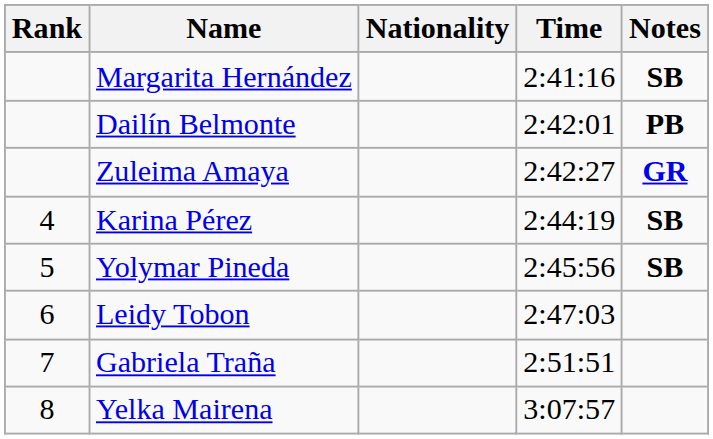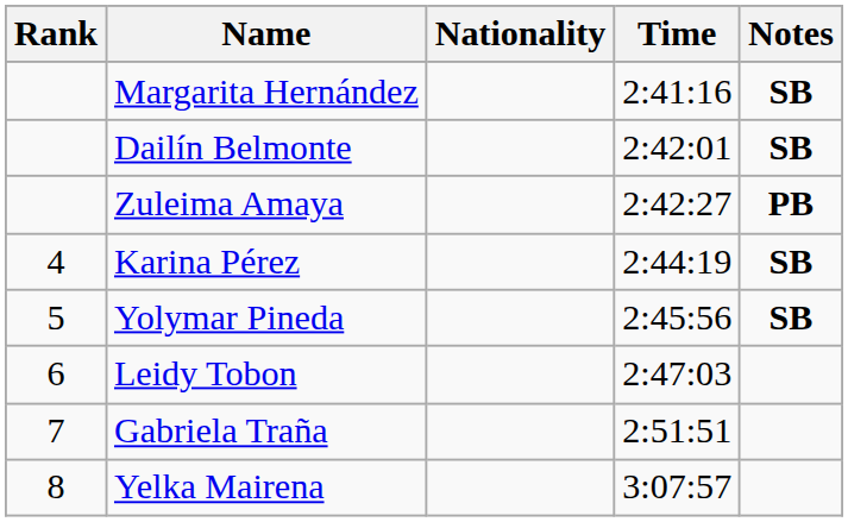Dailín Belmonte | Notes: PB -> SB
Zuleima Amaya | Notes: GR -> PB
